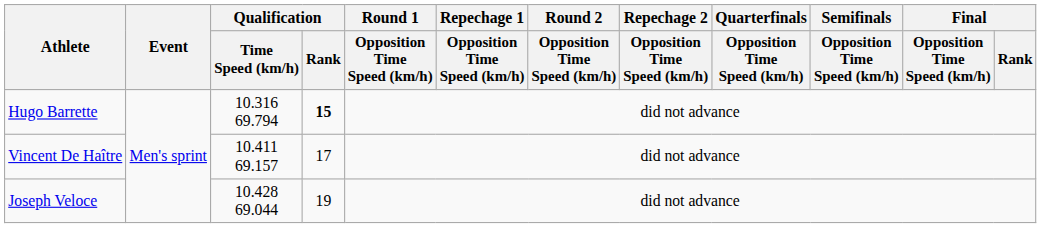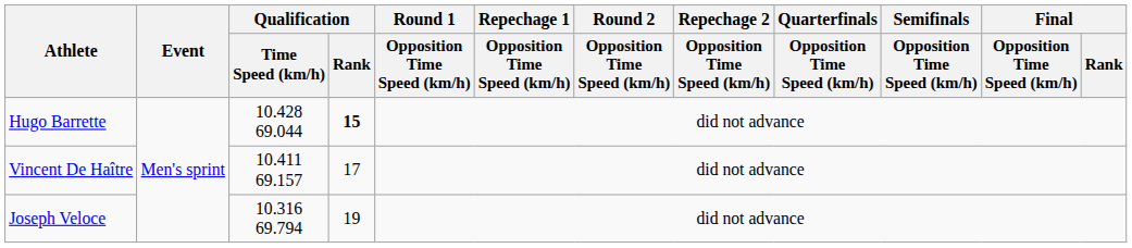Hugo Barrette | Qualification / Time Speed (km/h): 10.316 69.794 -> 10.428 69.044
Joseph Veloce | Qualification / Time Speed (km/h): 10.428 69.044 -> 10.316 69.794
